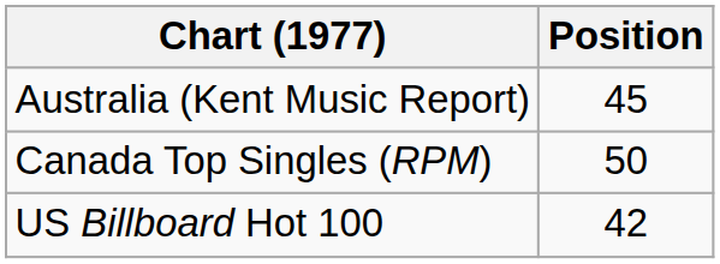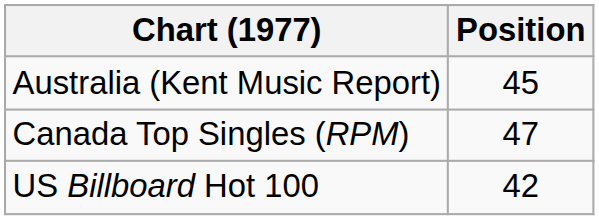Canada Top Singles (RPM) | Position: 50 -> 47
